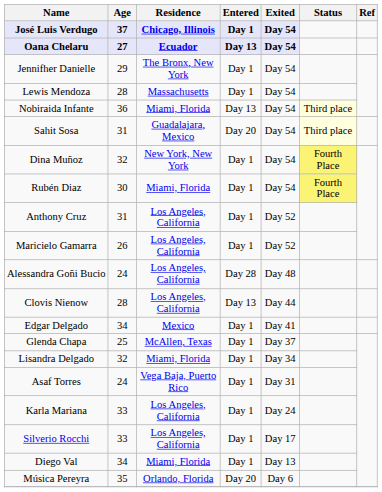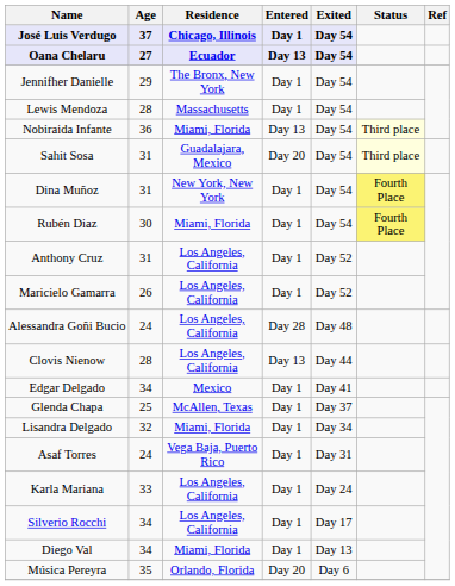Dina Muñoz | Age: 32 -> 31
Silverio Rocchi | Age: 33 -> 34
